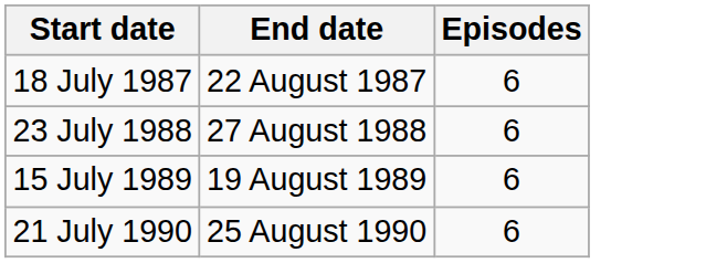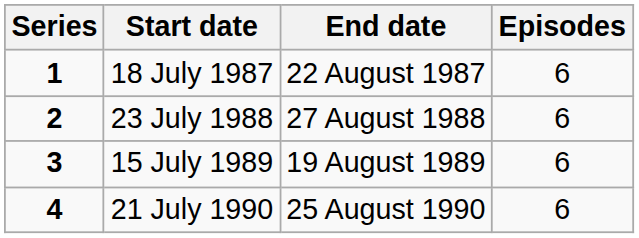+ column: Series | 1 | 2 | 3 | 4
